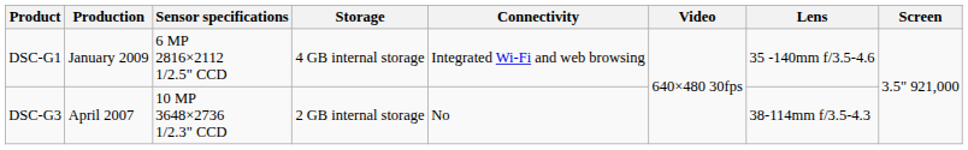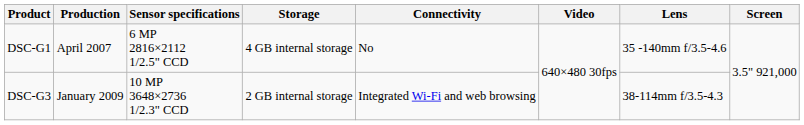DSC-G1 | Production: January 2009 -> April 2007
DSC-G1 | Connectivity: Integrated Wi-Fi and web browsing -> No
DSC-G3 | Production: April 2007 -> January 2009
DSC-G3 | Connectivity: No -> Integrated Wi-Fi and web browsing
